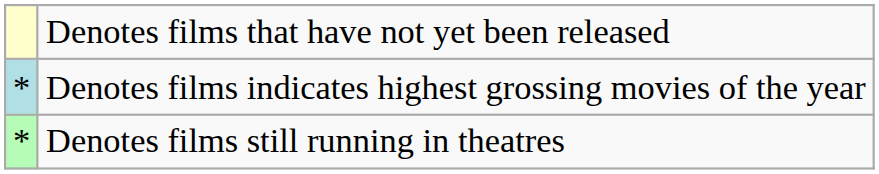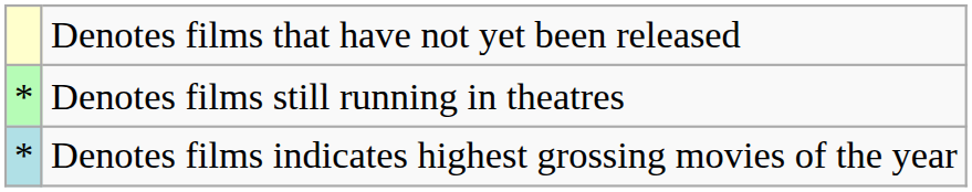rows swapped: Denotes films still running in theatres <-> Denotes films indicates highest grossing movies of the year
